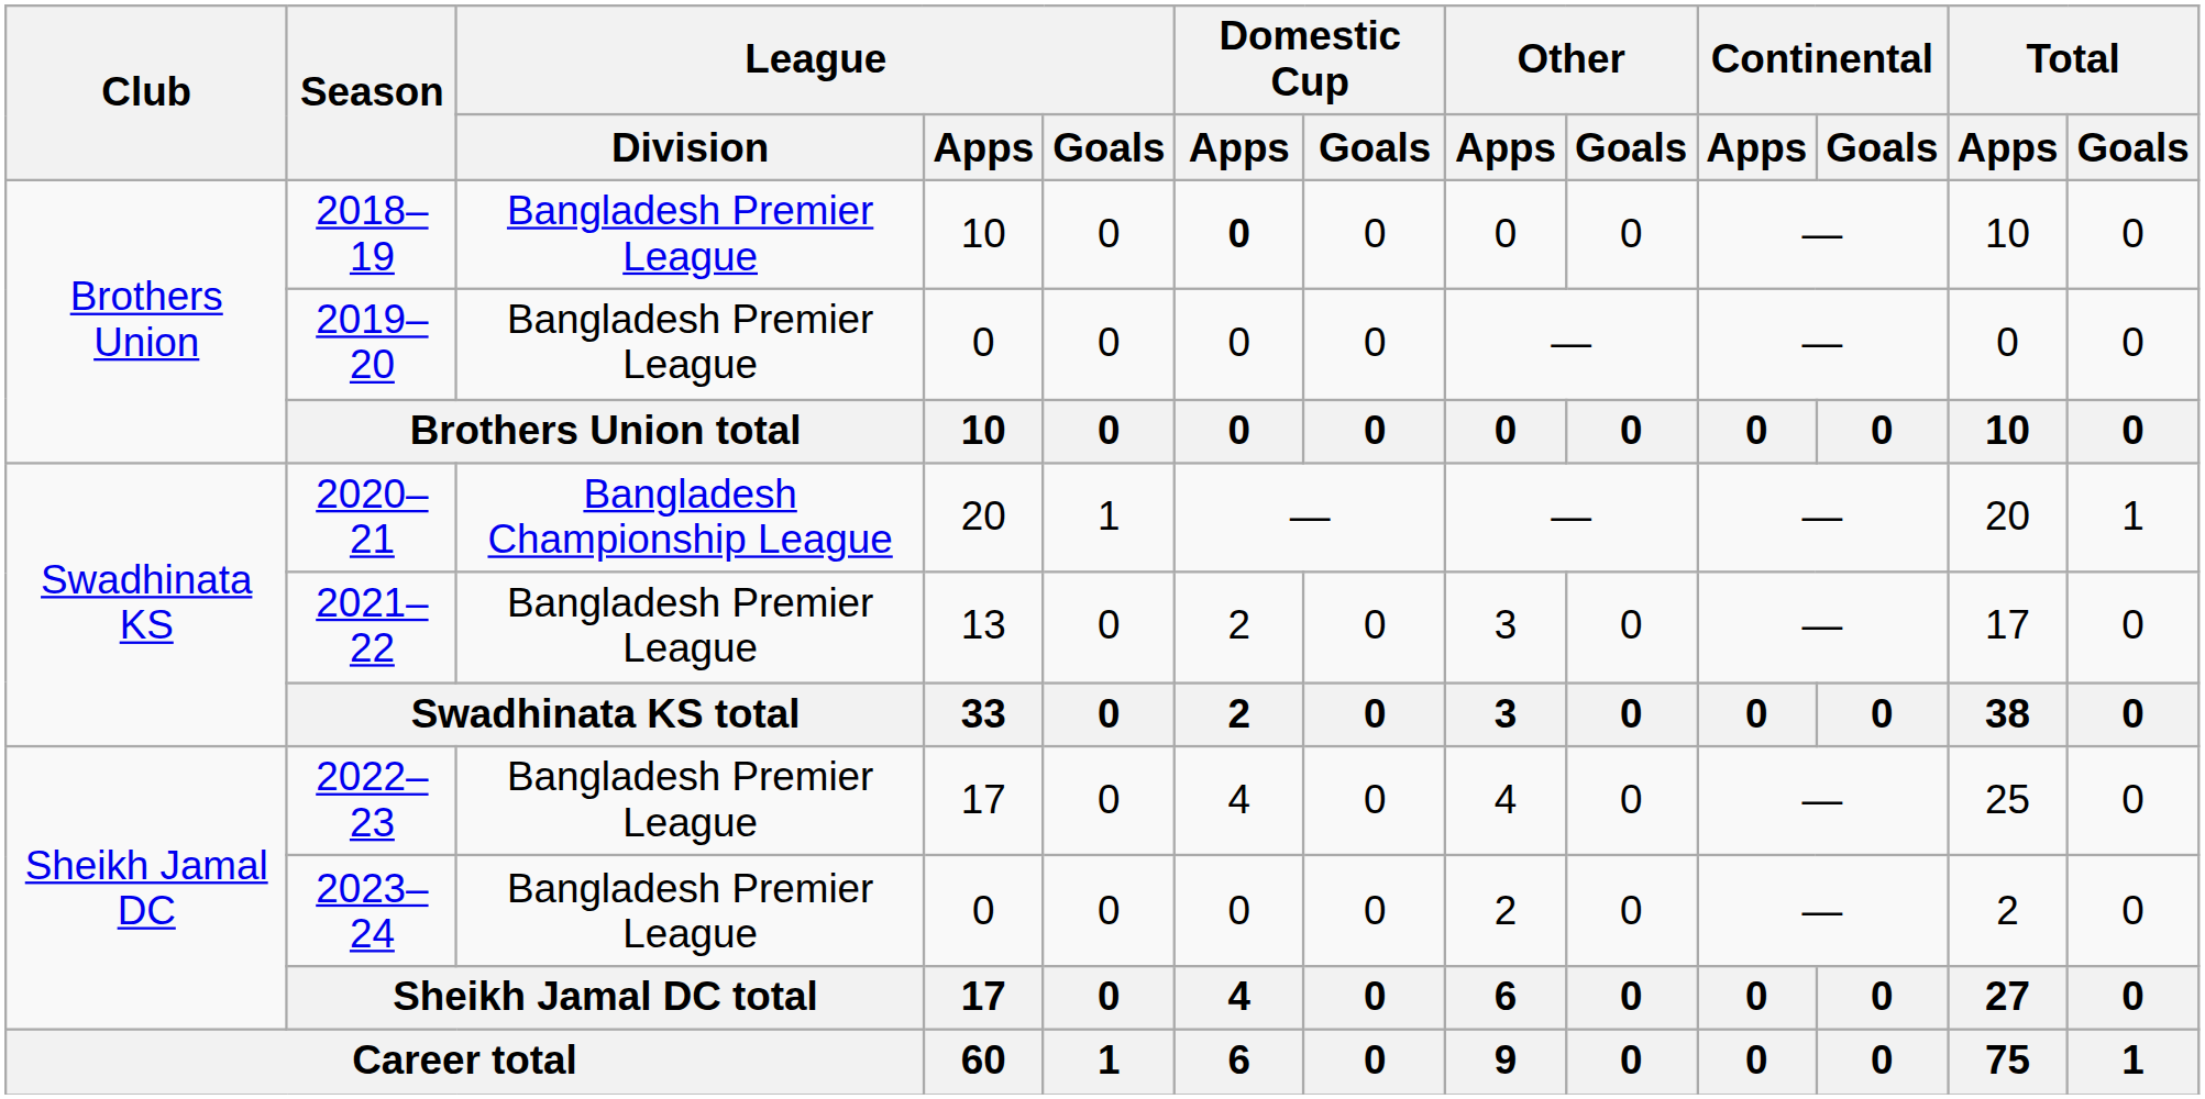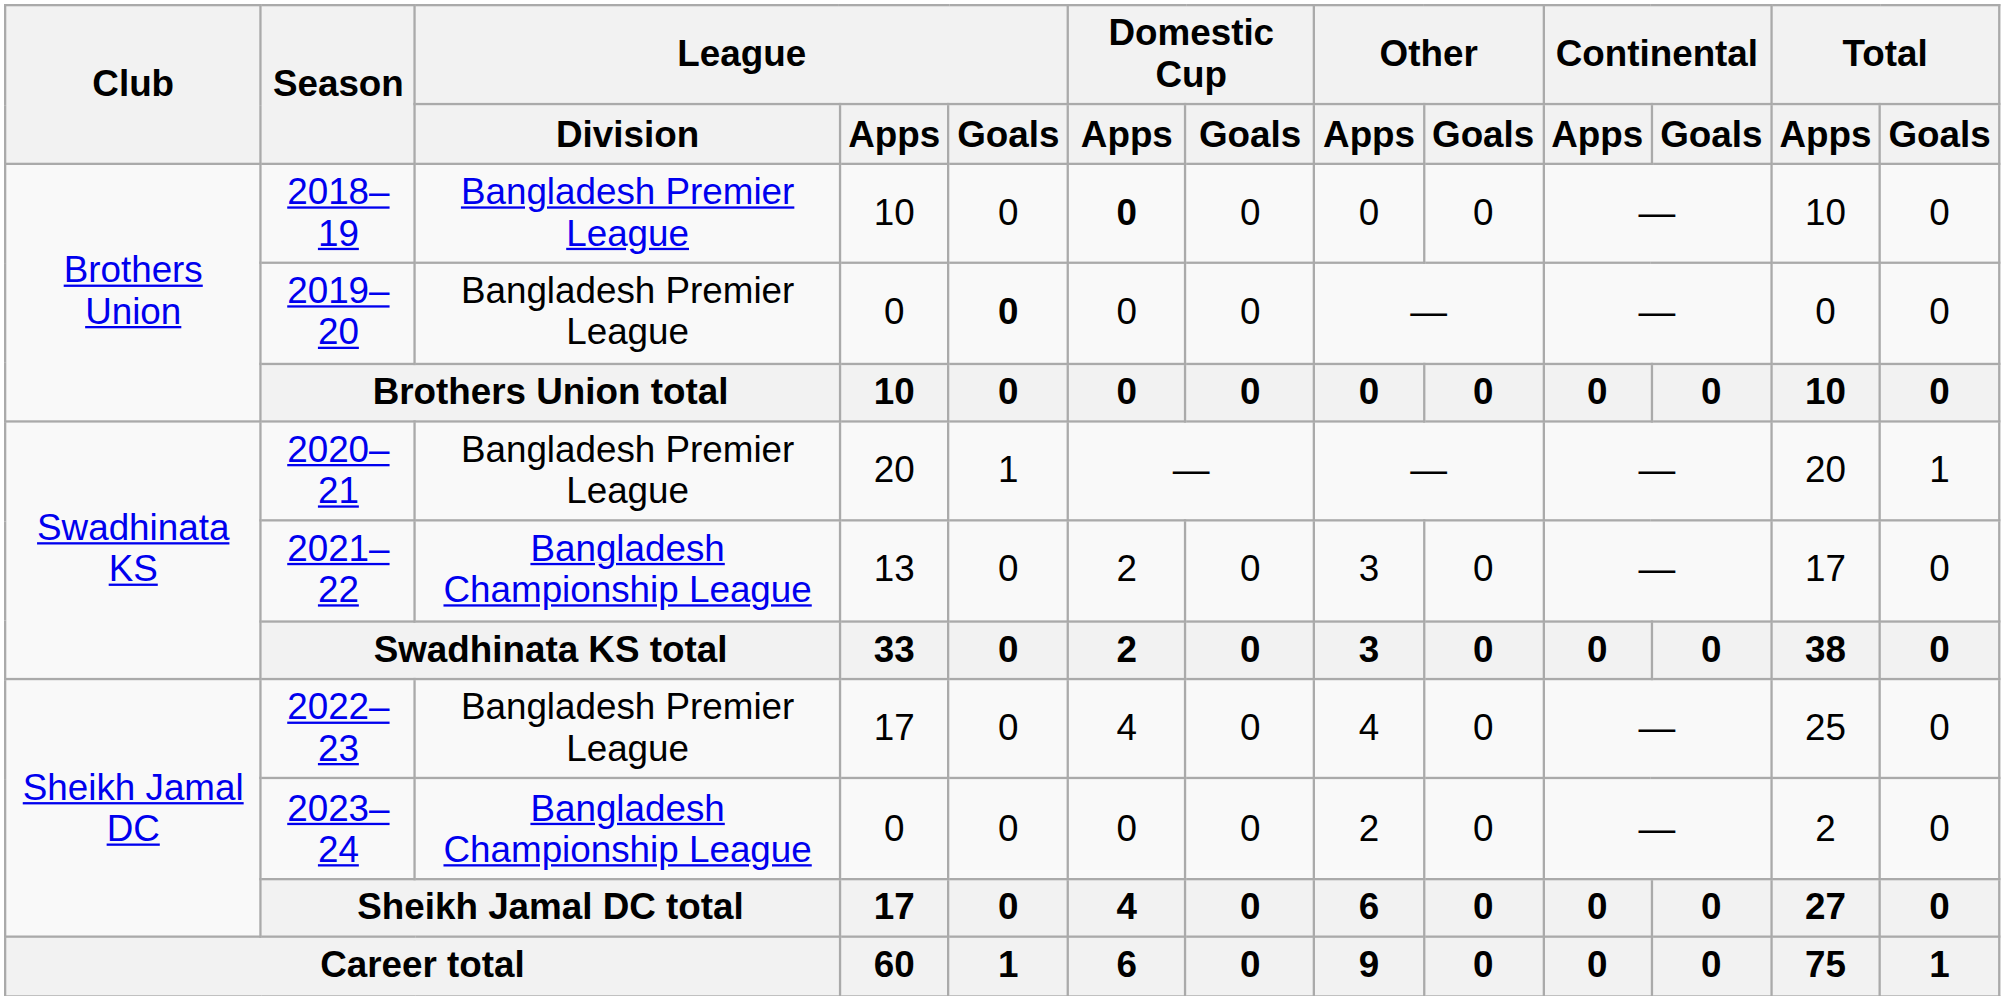2019–20 | League / Goals: normal -> bold
2020–21 | League / Division: Bangladesh Championship League -> Bangladesh Premier League
2021–22 | League / Division: Bangladesh Premier League -> Bangladesh Championship League
2023–24 | League / Division: Bangladesh Premier League -> Bangladesh Championship League
